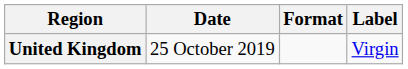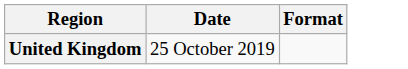- column: Label | Virgin
